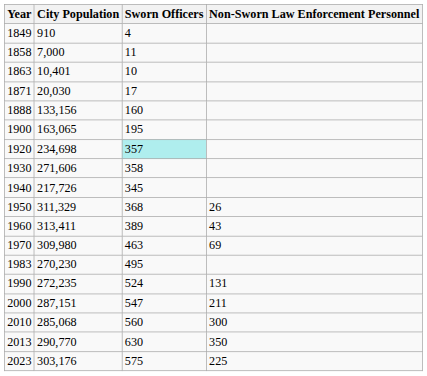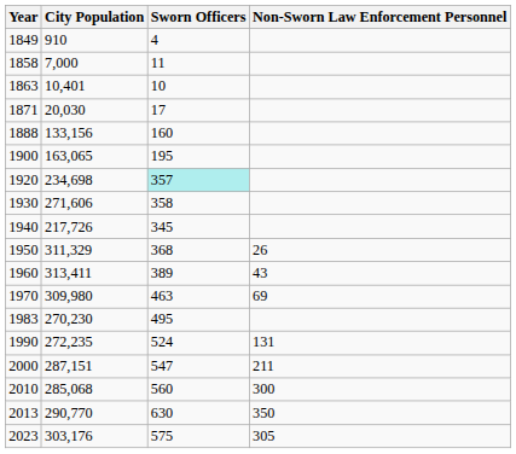2023 | Non-Sworn Law Enforcement Personnel: 225 -> 305
